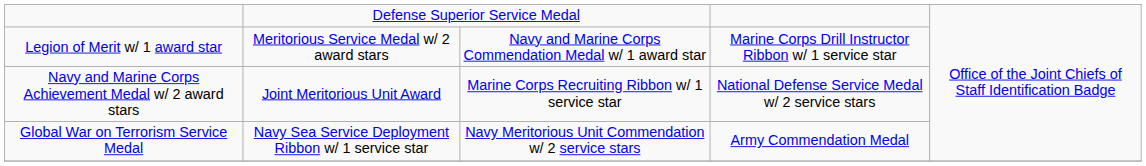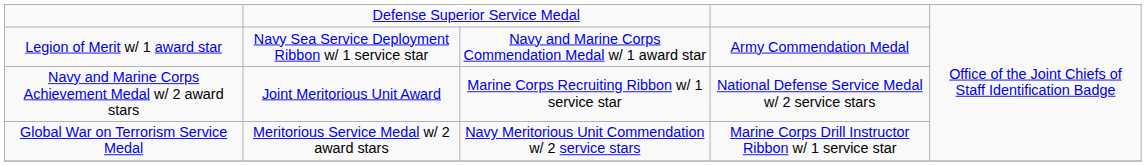Legion of Merit w/ 1 award star | column 2: Meritorious Service Medal w/ 2 award stars -> Navy Sea Service Deployment Ribbon w/ 1 service star
Legion of Merit w/ 1 award star | column 4: Marine Corps Drill Instructor Ribbon w/ 1 service star -> Army Commendation Medal
Global War on Terrorism Service Medal | column 2: Navy Sea Service Deployment Ribbon w/ 1 service star -> Meritorious Service Medal w/ 2 award stars
Global War on Terrorism Service Medal | column 4: Army Commendation Medal -> Marine Corps Drill Instructor Ribbon w/ 1 service star
